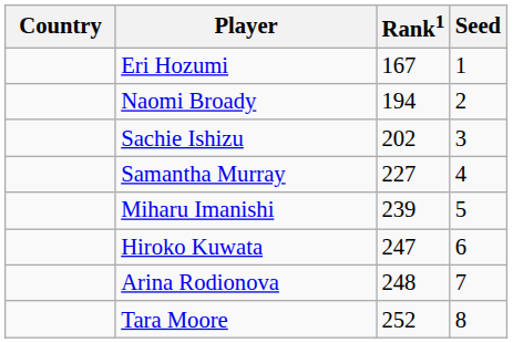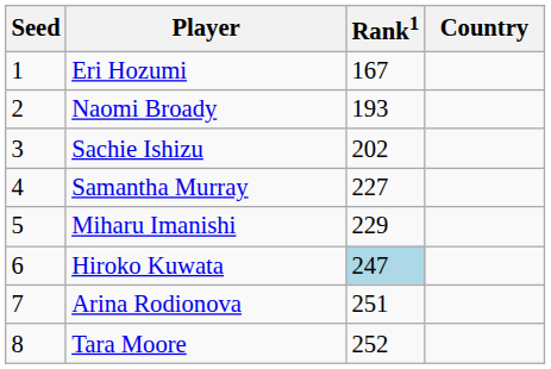columns swapped: Country <-> Seed
Naomi Broady | Rank1: 194 -> 193
Miharu Imanishi | Rank1: 239 -> 229
Hiroko Kuwata | Rank1: no background -> lightblue background
Arina Rodionova | Rank1: 248 -> 251
